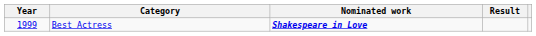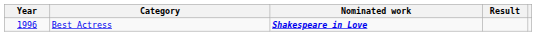Best Actress | Year: 1999 -> 1996
